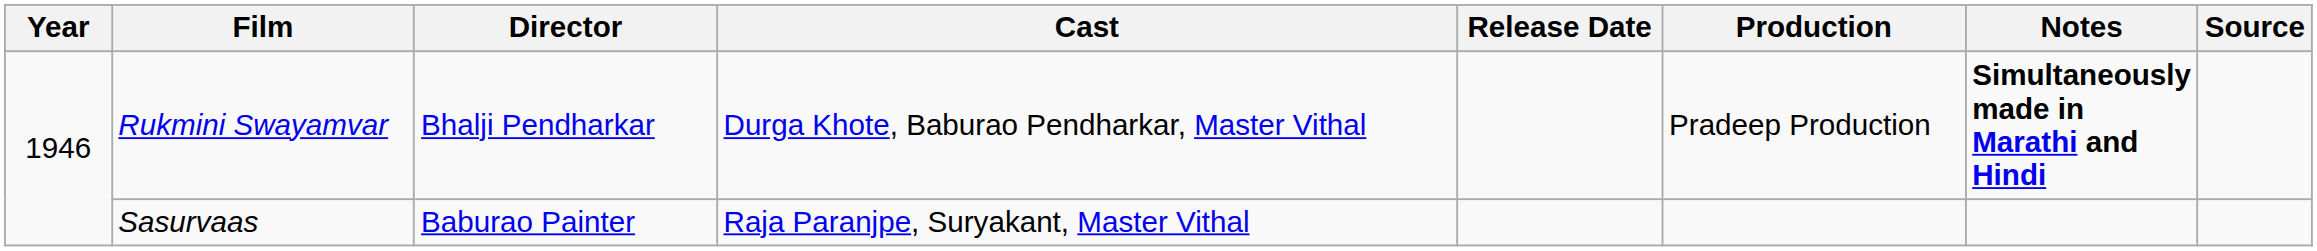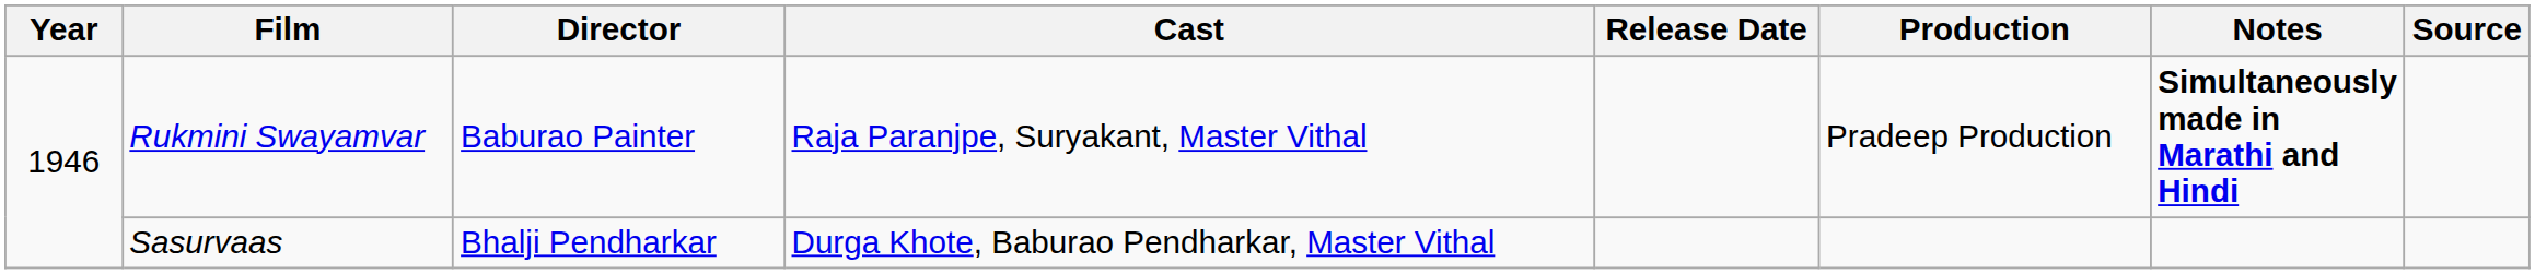Rukmini Swayamvar | Director: Bhalji Pendharkar -> Baburao Painter
Rukmini Swayamvar | Cast: Durga Khote, Baburao Pendharkar, Master Vithal -> Raja Paranjpe, Suryakant, Master Vithal
Sasurvaas | Director: Baburao Painter -> Bhalji Pendharkar
Sasurvaas | Cast: Raja Paranjpe, Suryakant, Master Vithal -> Durga Khote, Baburao Pendharkar, Master Vithal
